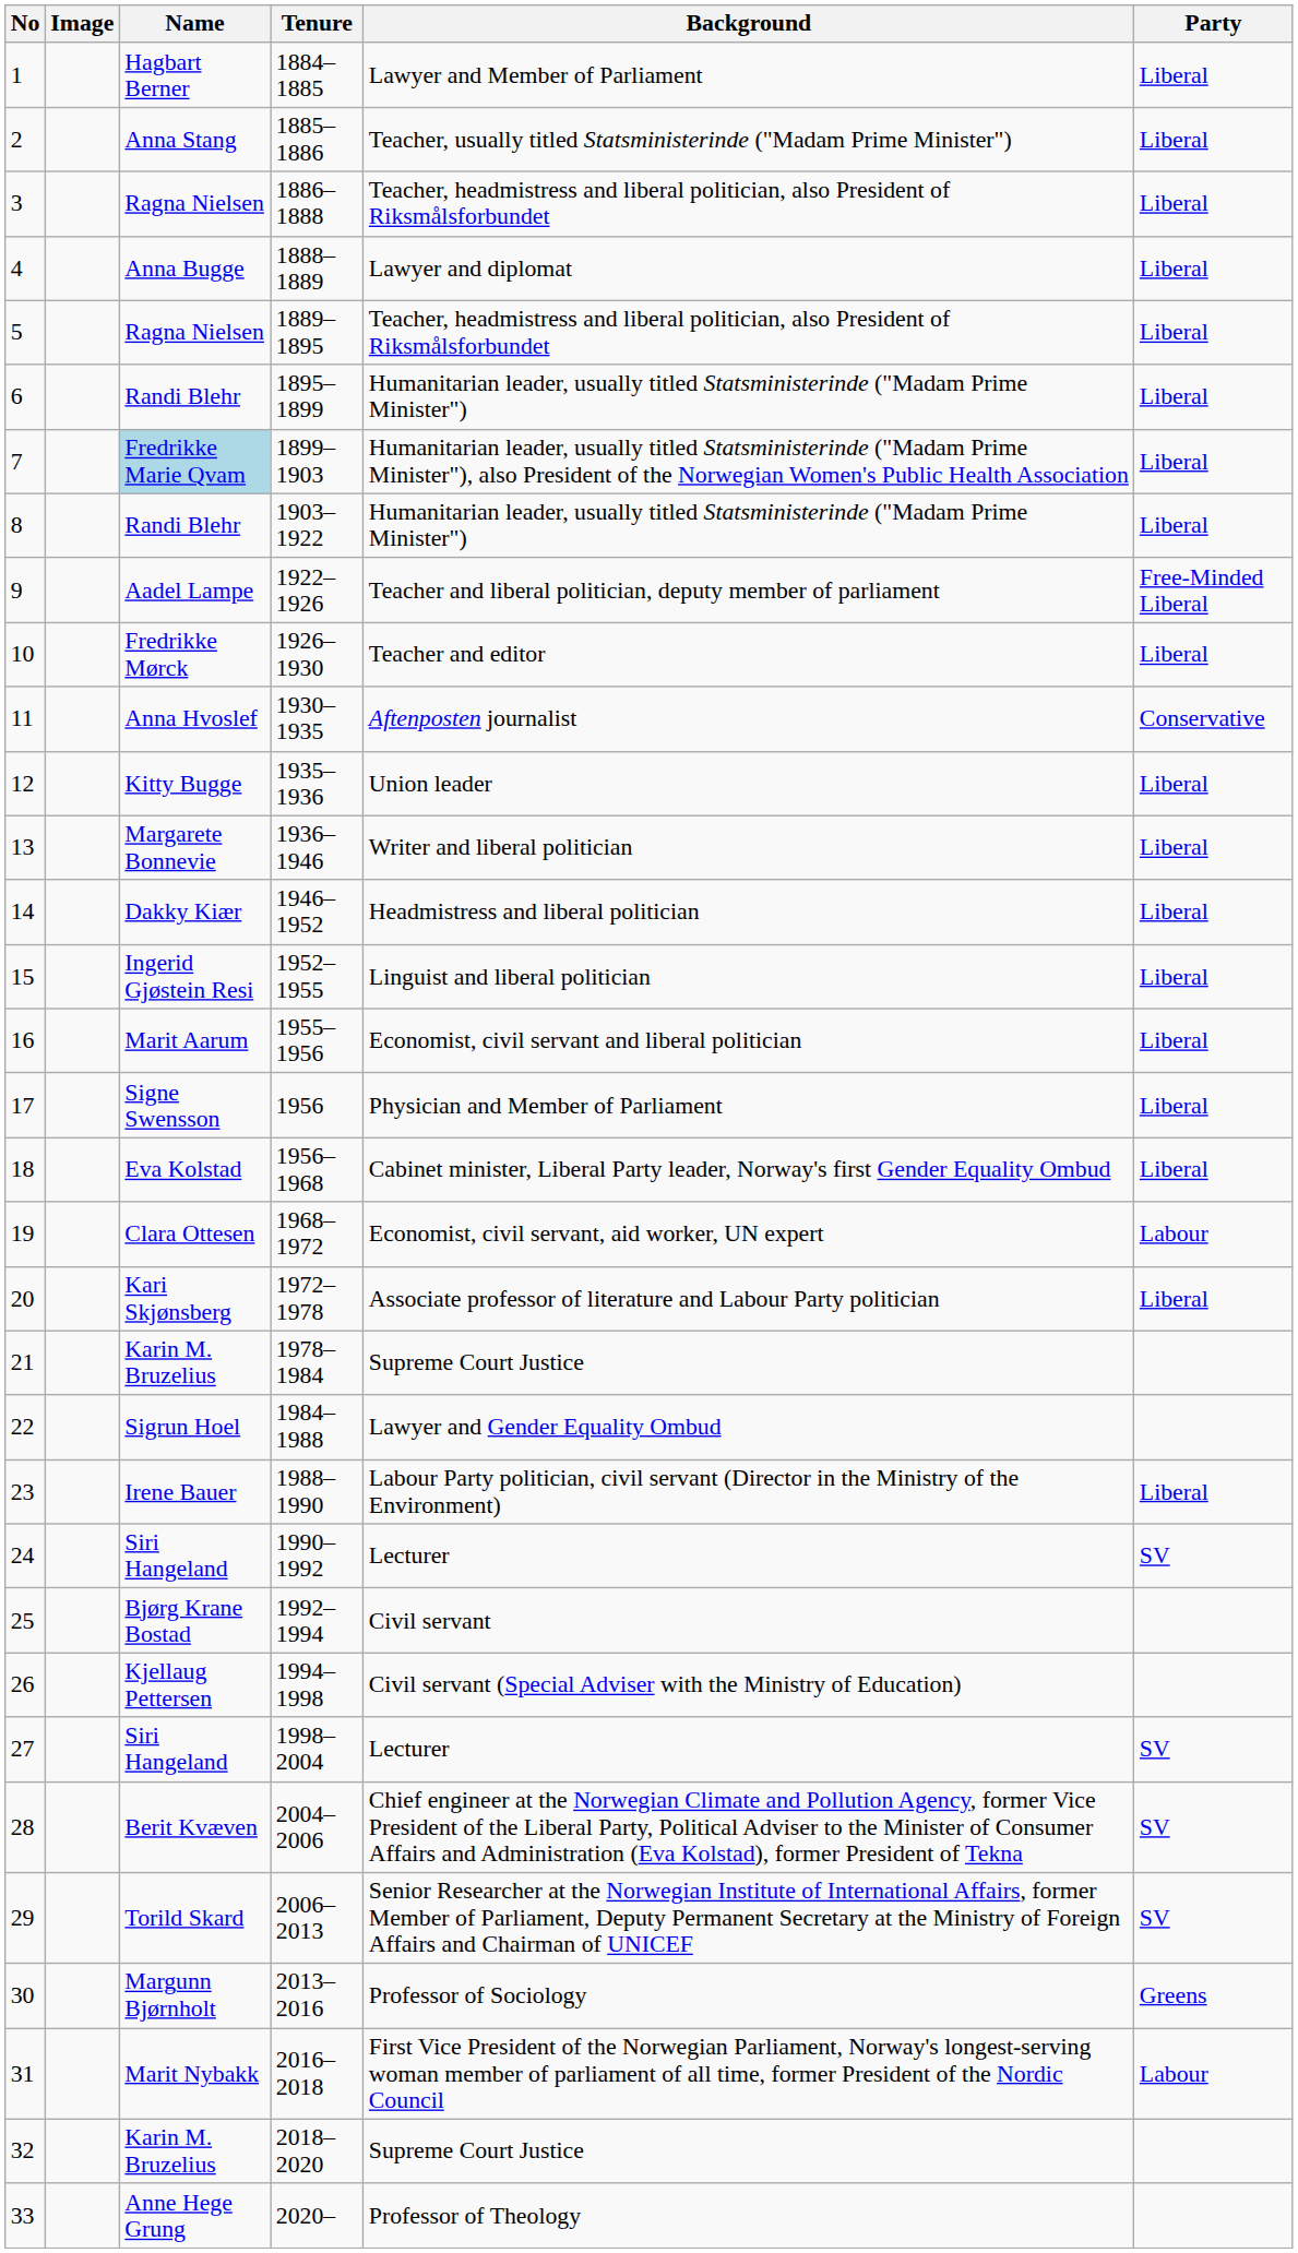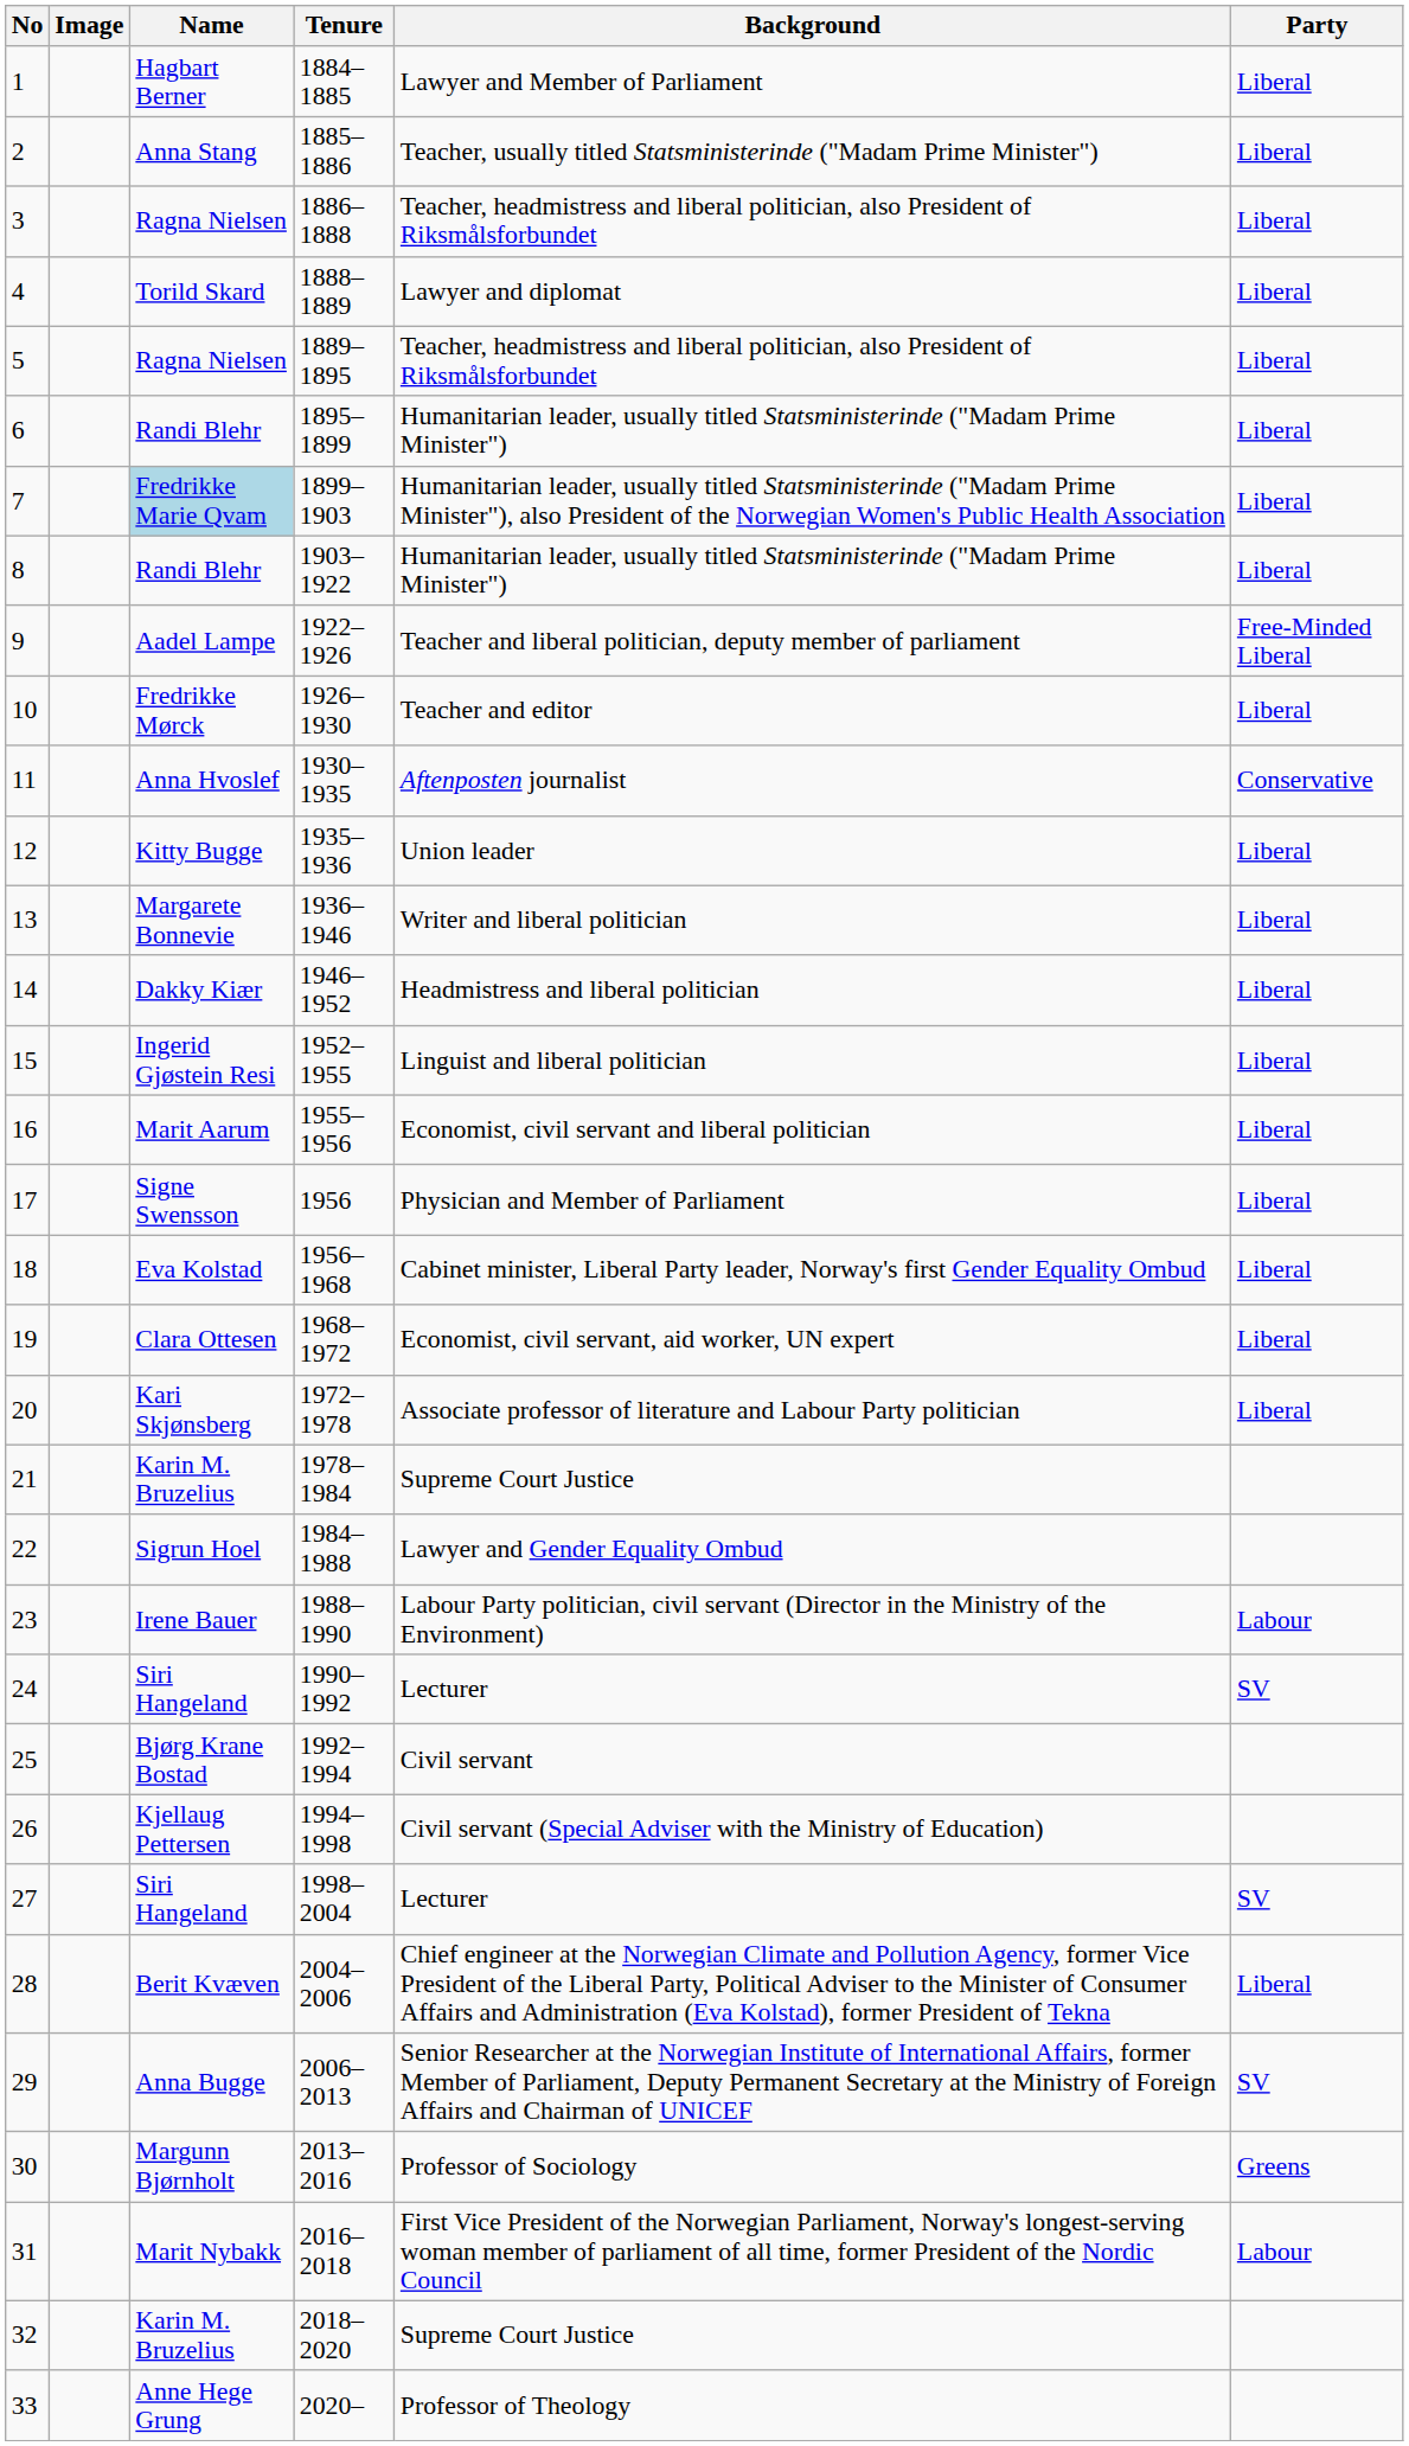4 | Name: Anna Bugge -> Torild Skard
19 | Party: Labour -> Liberal
23 | Party: Liberal -> Labour
28 | Party: SV -> Liberal
29 | Name: Torild Skard -> Anna Bugge
